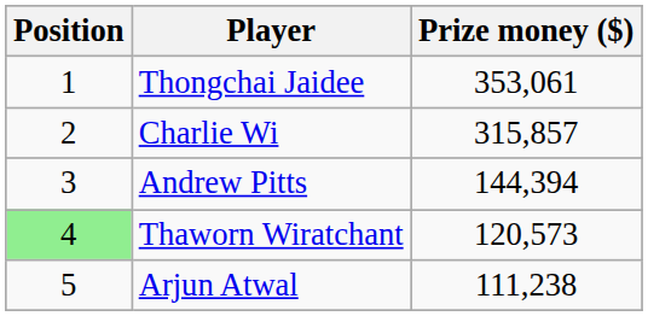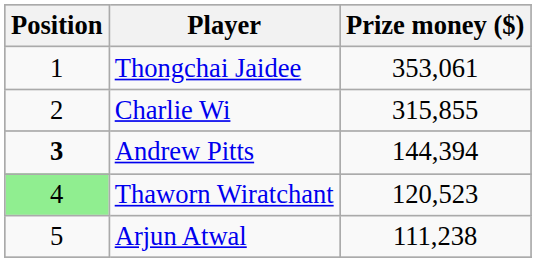Charlie Wi | Prize money ($): 315,857 -> 315,855
Andrew Pitts | Position: normal -> bold
Thaworn Wiratchant | Prize money ($): 120,573 -> 120,523
